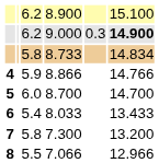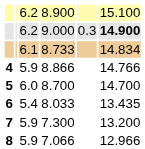8.733 | column 3: 5.8 -> 6.1
8.033 | column 6: 13.433 -> 13.435
7.300 | column 3: 5.8 -> 5.9
7.066 | column 3: 5.5 -> 5.9
